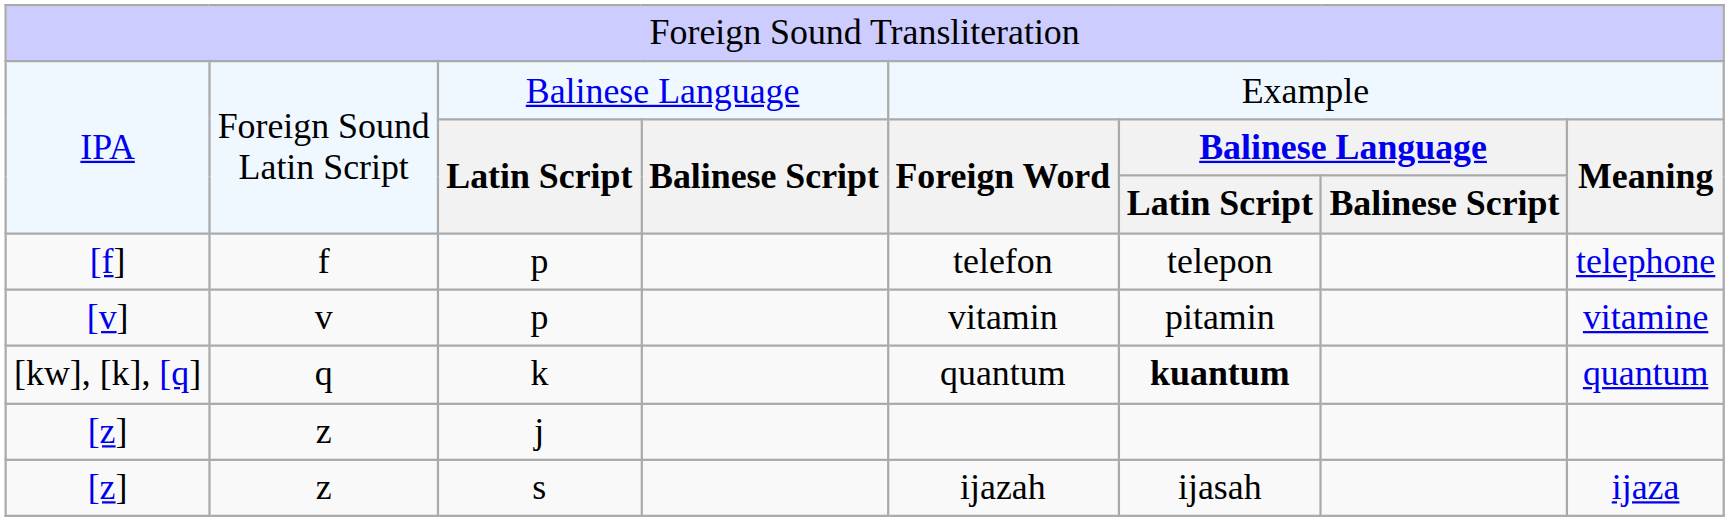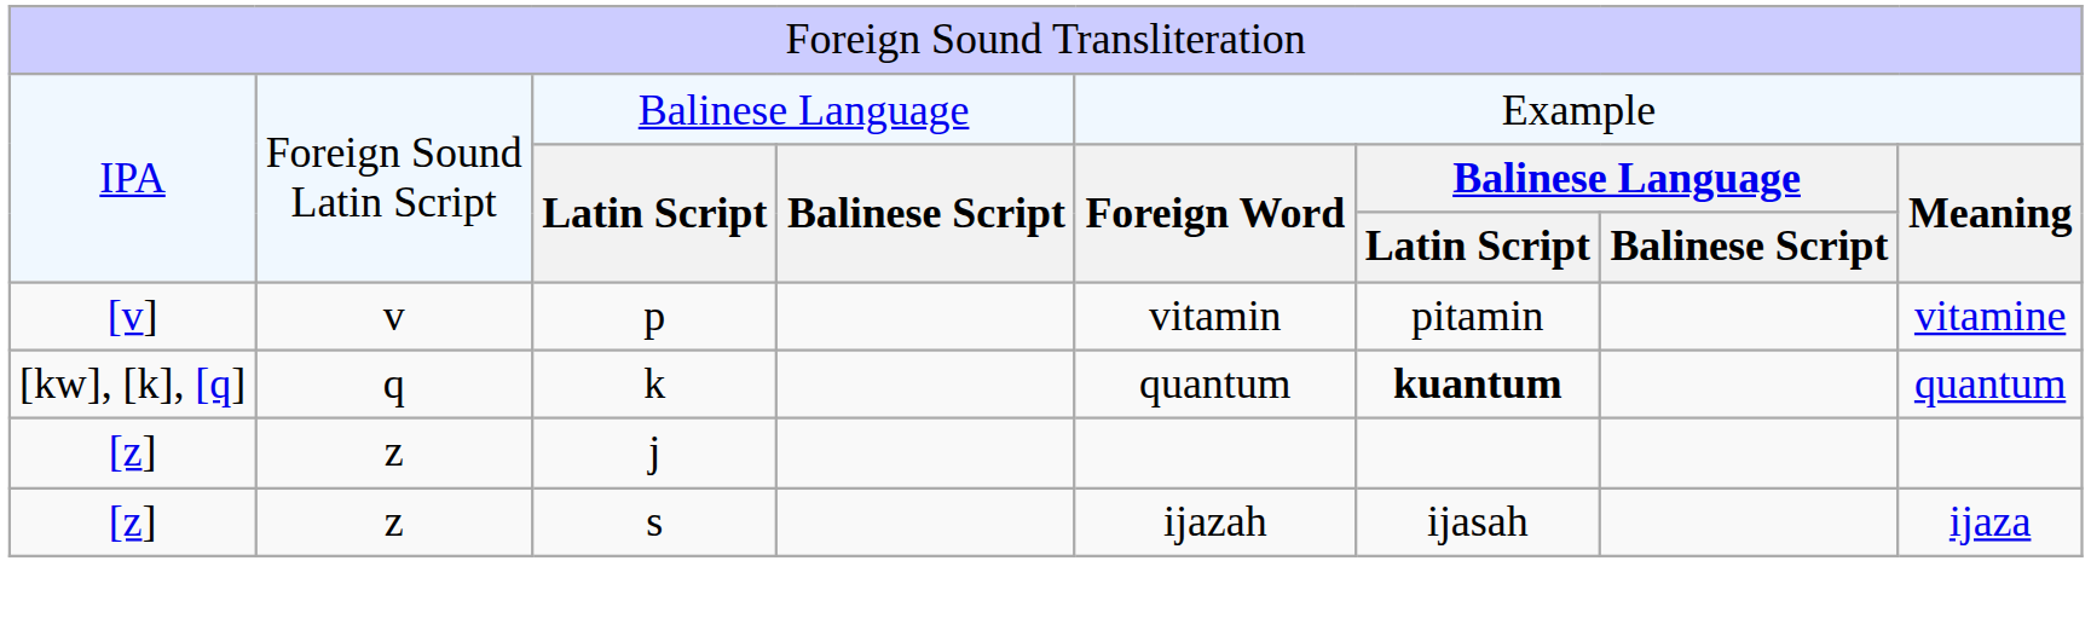- row: [f] | f | p | telefon | telepon | telephone
